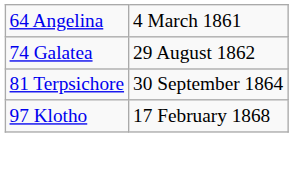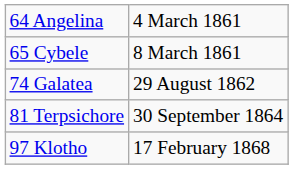+ row: 65 Cybele | 8 March 1861
